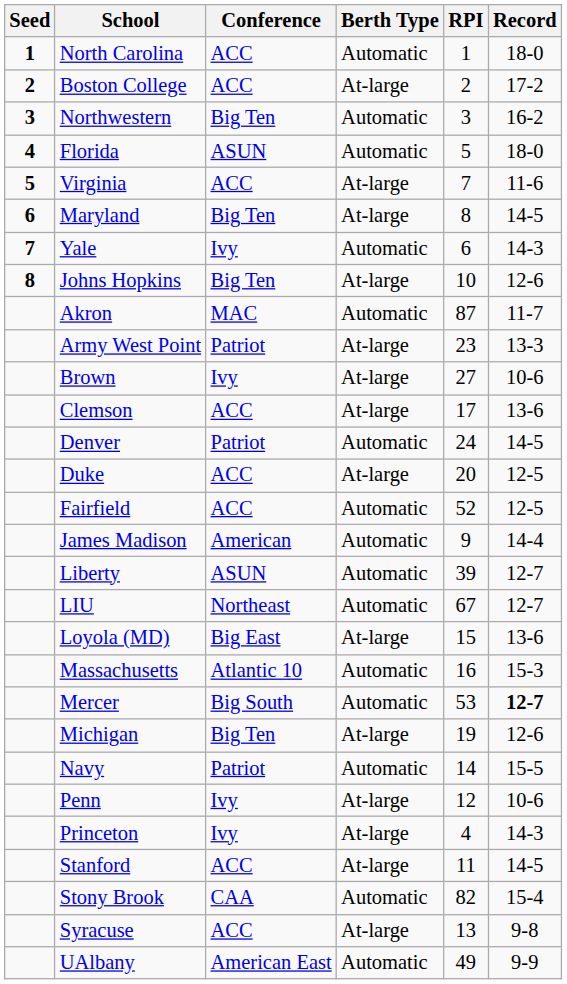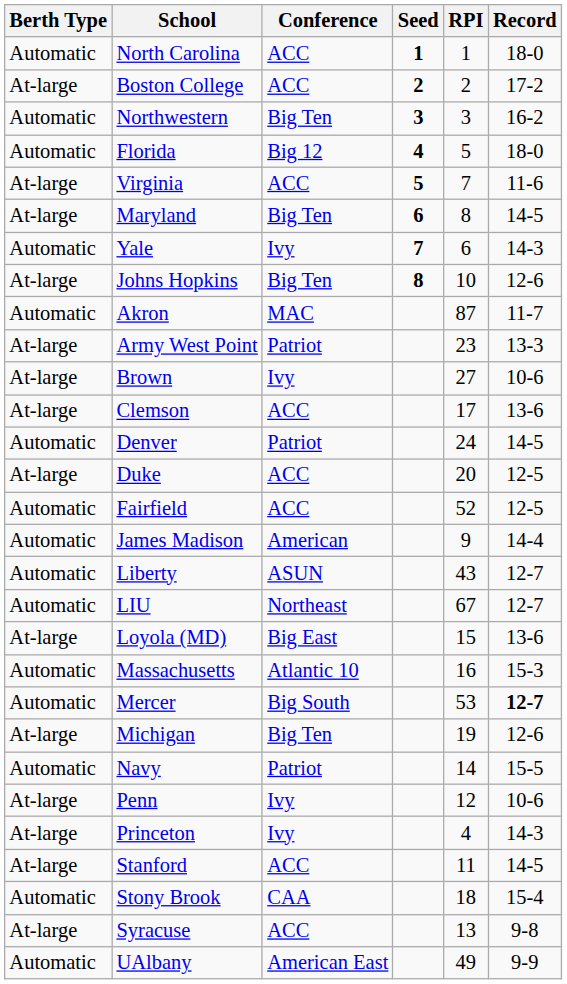columns swapped: Seed <-> Berth Type
Florida | Conference: ASUN -> Big 12
Liberty | RPI: 39 -> 43
Stony Brook | RPI: 82 -> 18
